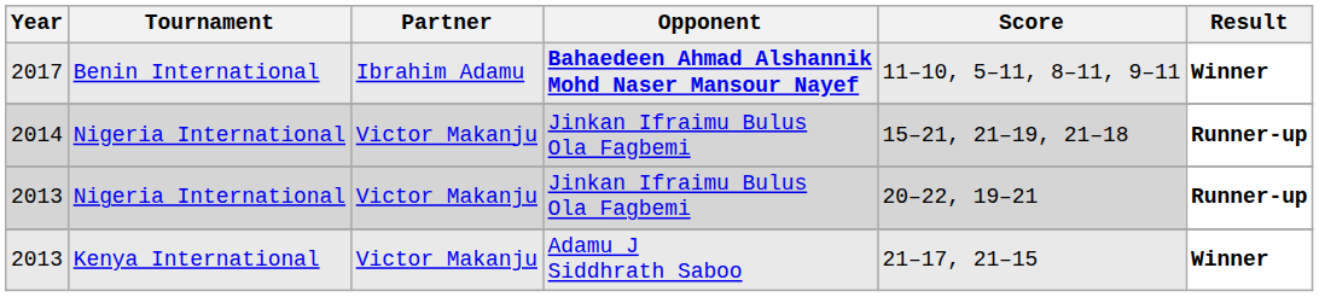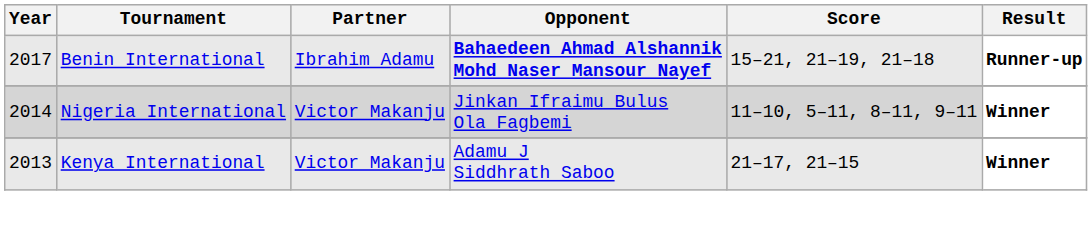2017 | Score: 11–10, 5–11, 8–11, 9–11 -> 15–21, 21–19, 21–18
2017 | Result: Winner -> Runner-up
2014 | Score: 15–21, 21–19, 21–18 -> 11–10, 5–11, 8–11, 9–11
2014 | Result: Runner-up -> Winner
- row: 2013 | Nigeria International | Victor Makanju | Jinkan Ifraimu Bulus Ola Fagbemi | 20–22, 19–21 | Runner-up
